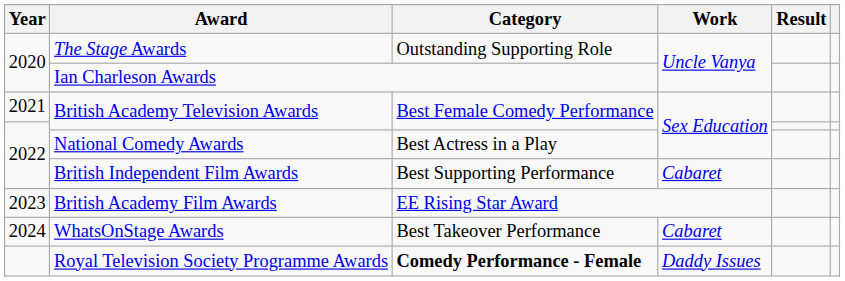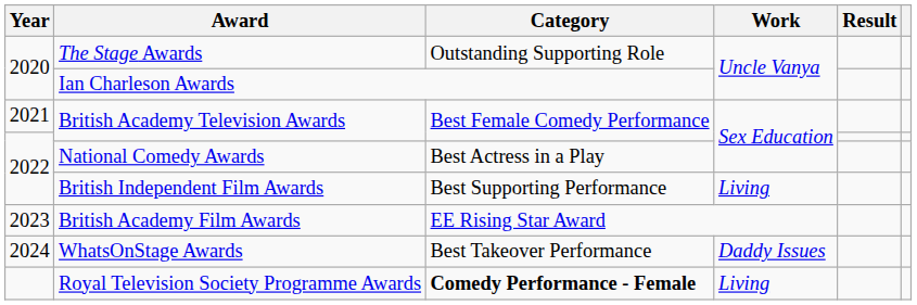British Independent Film Awards | Work: Cabaret -> Living
WhatsOnStage Awards | Work: Cabaret -> Daddy Issues
Royal Television Society Programme Awards | Work: Daddy Issues -> Living
